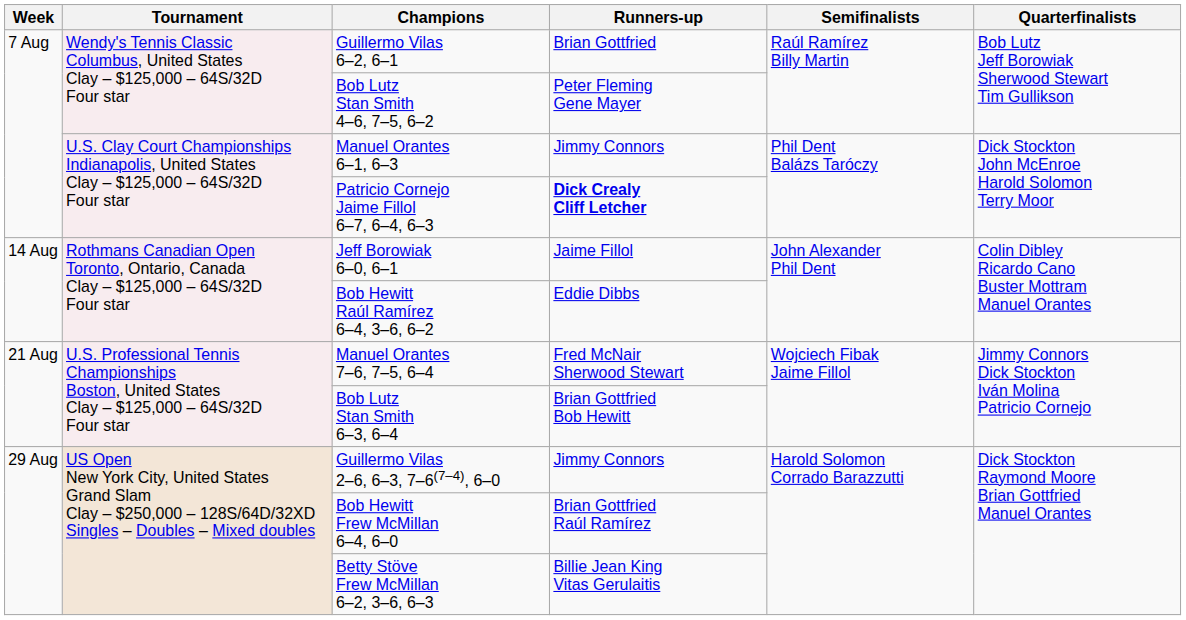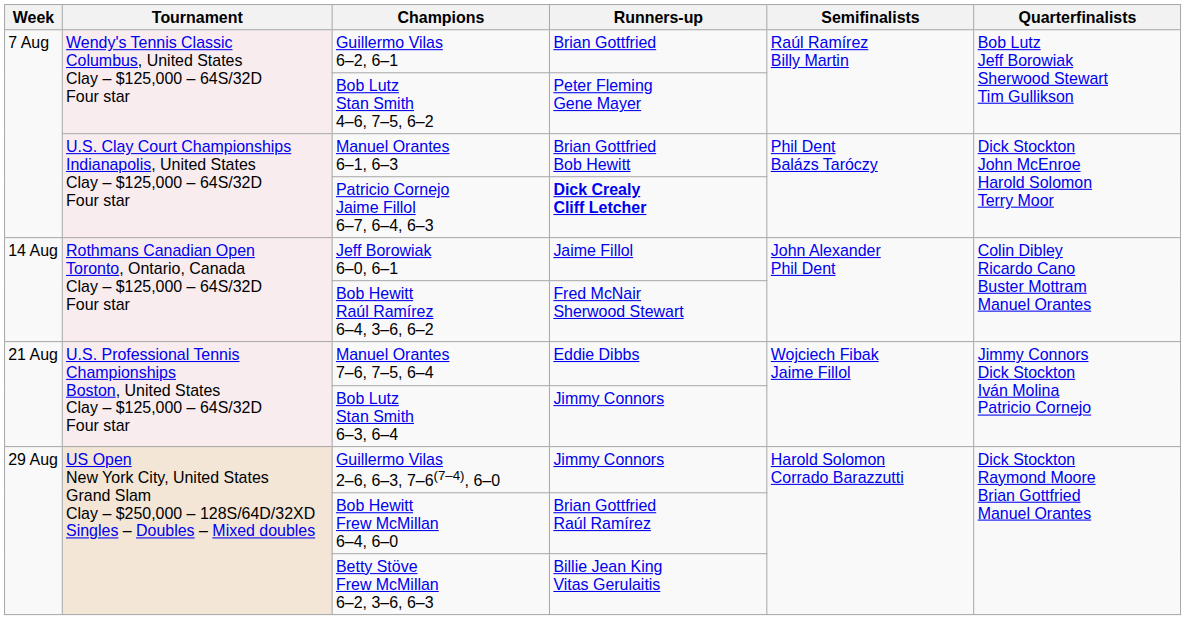Manuel Orantes 6–1, 6–3 | Runners-up: Jimmy Connors -> Brian Gottfried Bob Hewitt
Bob Hewitt Raúl Ramírez 6–4, 3–6, 6–2 | Runners-up: Eddie Dibbs -> Fred McNair Sherwood Stewart
Manuel Orantes 7–6, 7–5, 6–4 | Runners-up: Fred McNair Sherwood Stewart -> Eddie Dibbs
Bob Lutz Stan Smith 6–3, 6–4 | Runners-up: Brian Gottfried Bob Hewitt -> Jimmy Connors
